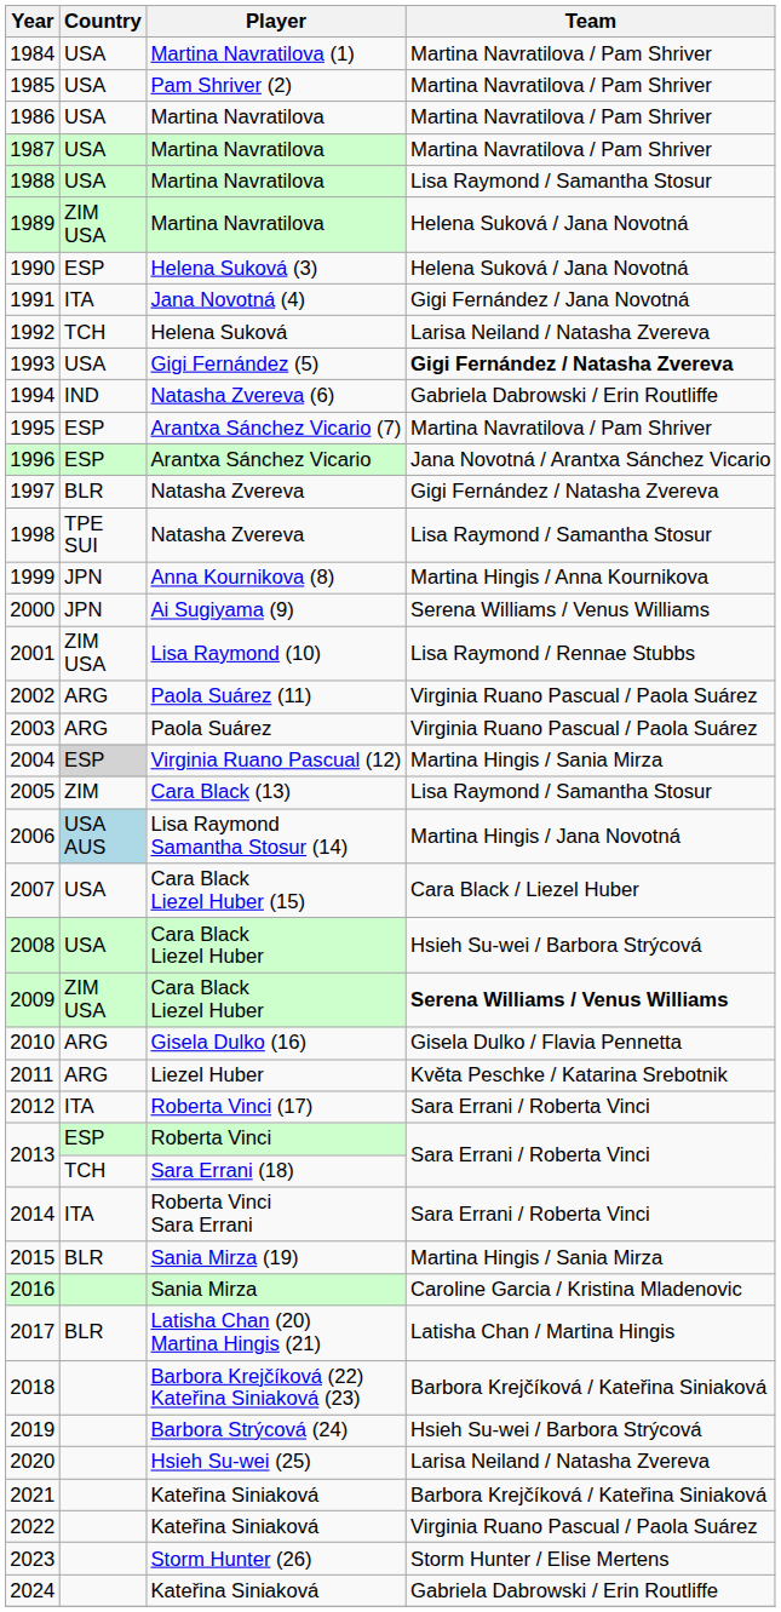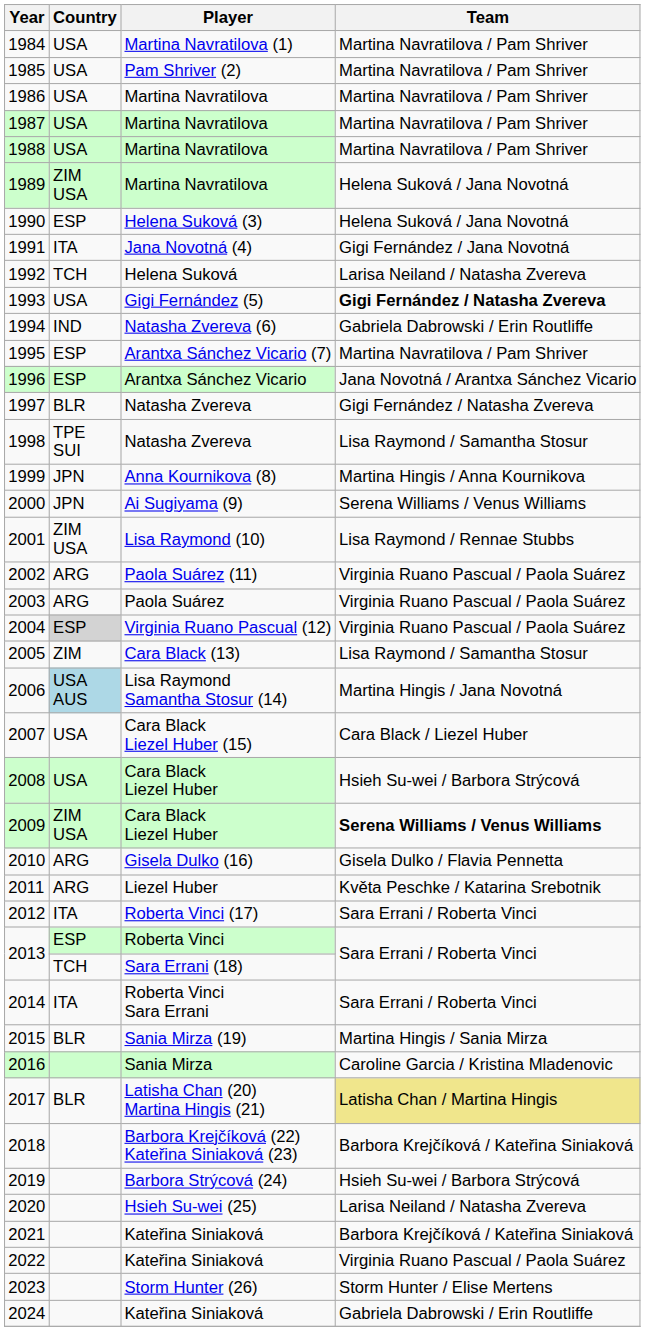1988 | Team: Lisa Raymond / Samantha Stosur -> Martina Navratilova / Pam Shriver
2004 | Team: Martina Hingis / Sania Mirza -> Virginia Ruano Pascual / Paola Suárez
2017 | Team: no background -> khaki background
